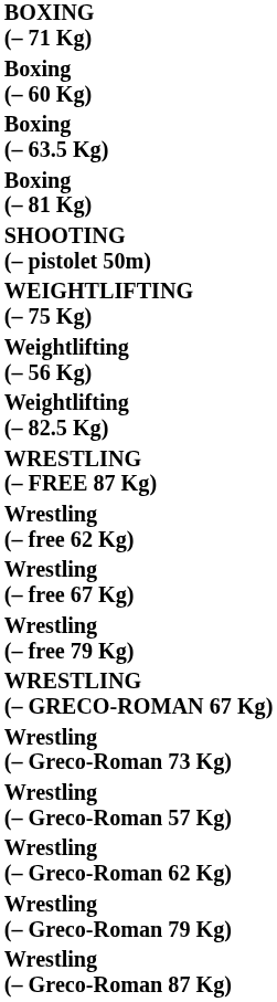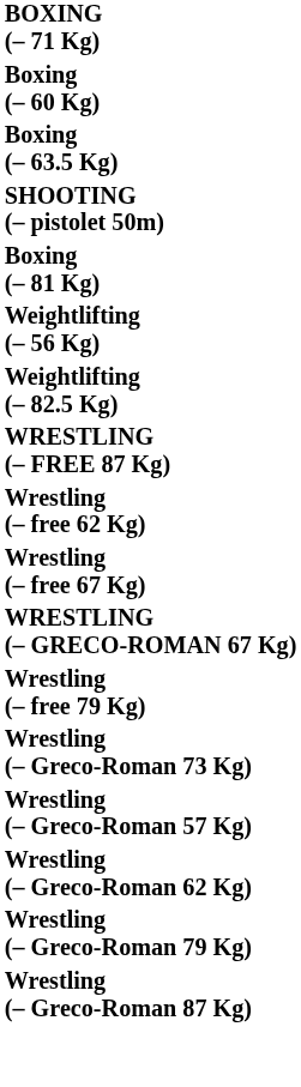rows swapped: Boxing (– 81 Kg) <-> SHOOTING (– pistolet 50m)
- row: WEIGHTLIFTING (– 75 Kg)
rows swapped: Wrestling (– free 79 Kg) <-> WRESTLING (– GRECO-ROMAN 67 Kg)
